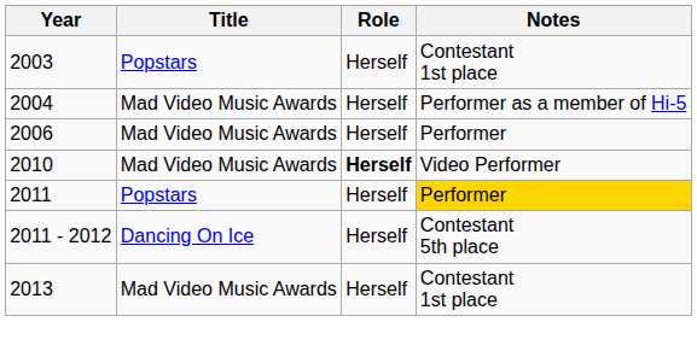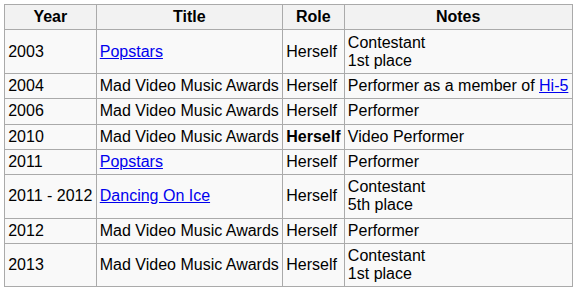2011 | Notes: gold background -> no background
+ row: 2012 | Mad Video Music Awards | Herself | Performer
